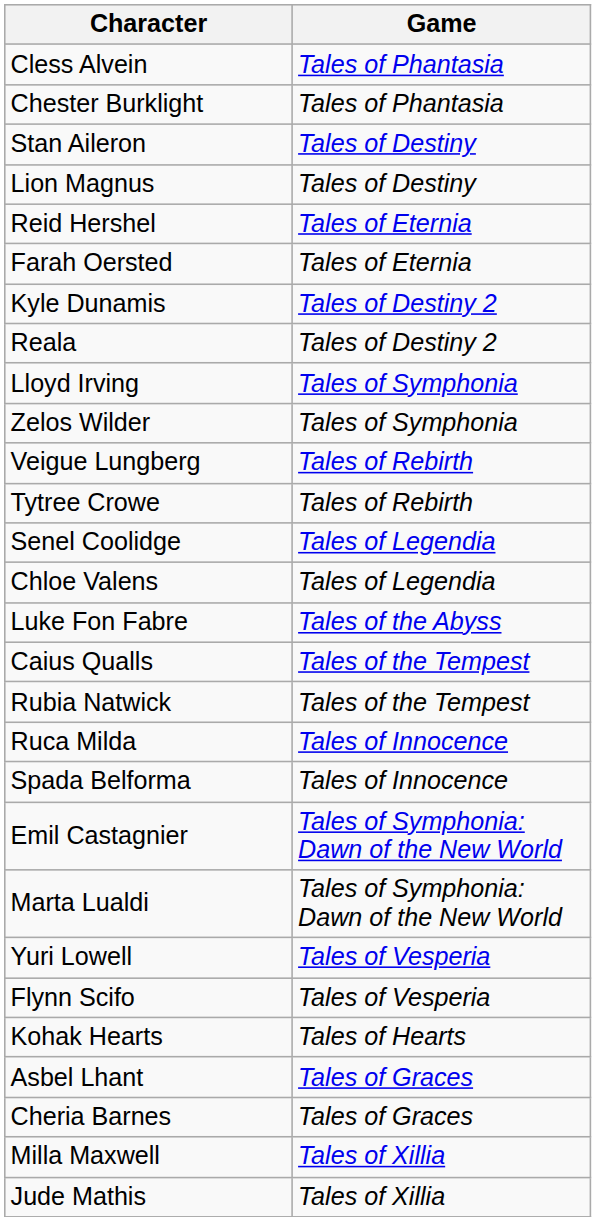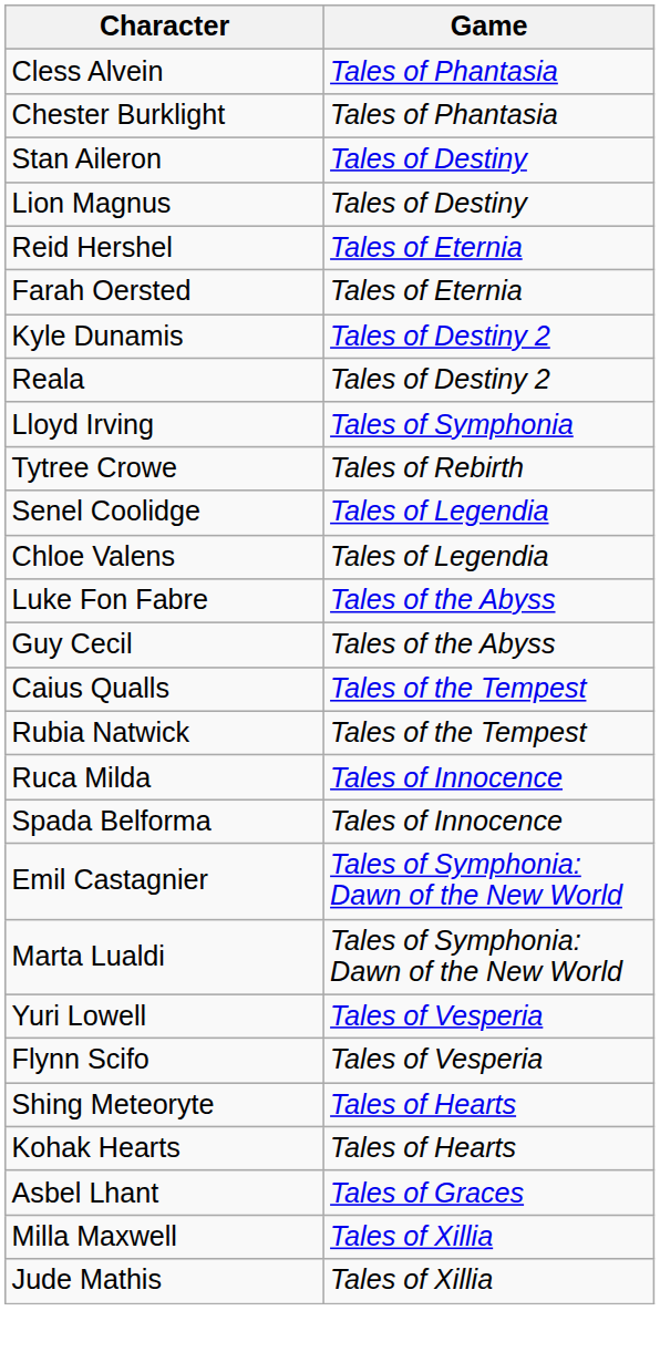- row: Zelos Wilder | Tales of Symphonia
- row: Veigue Lungberg | Tales of Rebirth
+ row: Guy Cecil | Tales of the Abyss
+ row: Shing Meteoryte | Tales of Hearts
- row: Cheria Barnes | Tales of Graces
